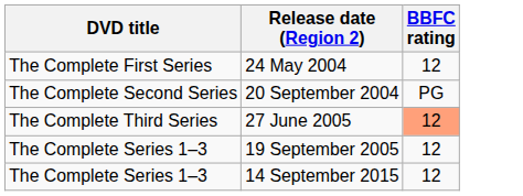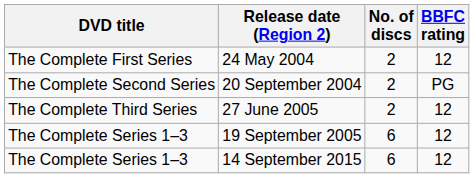+ column: No. of discs | 2 | 2 | 2 | 6 | 6
27 June 2005 | BBFC rating: lightsalmon background -> no background
